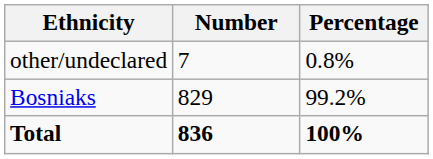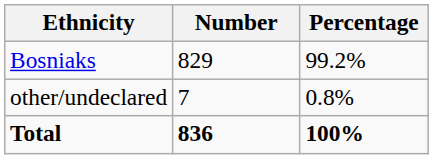rows swapped: Bosniaks <-> other/undeclared
